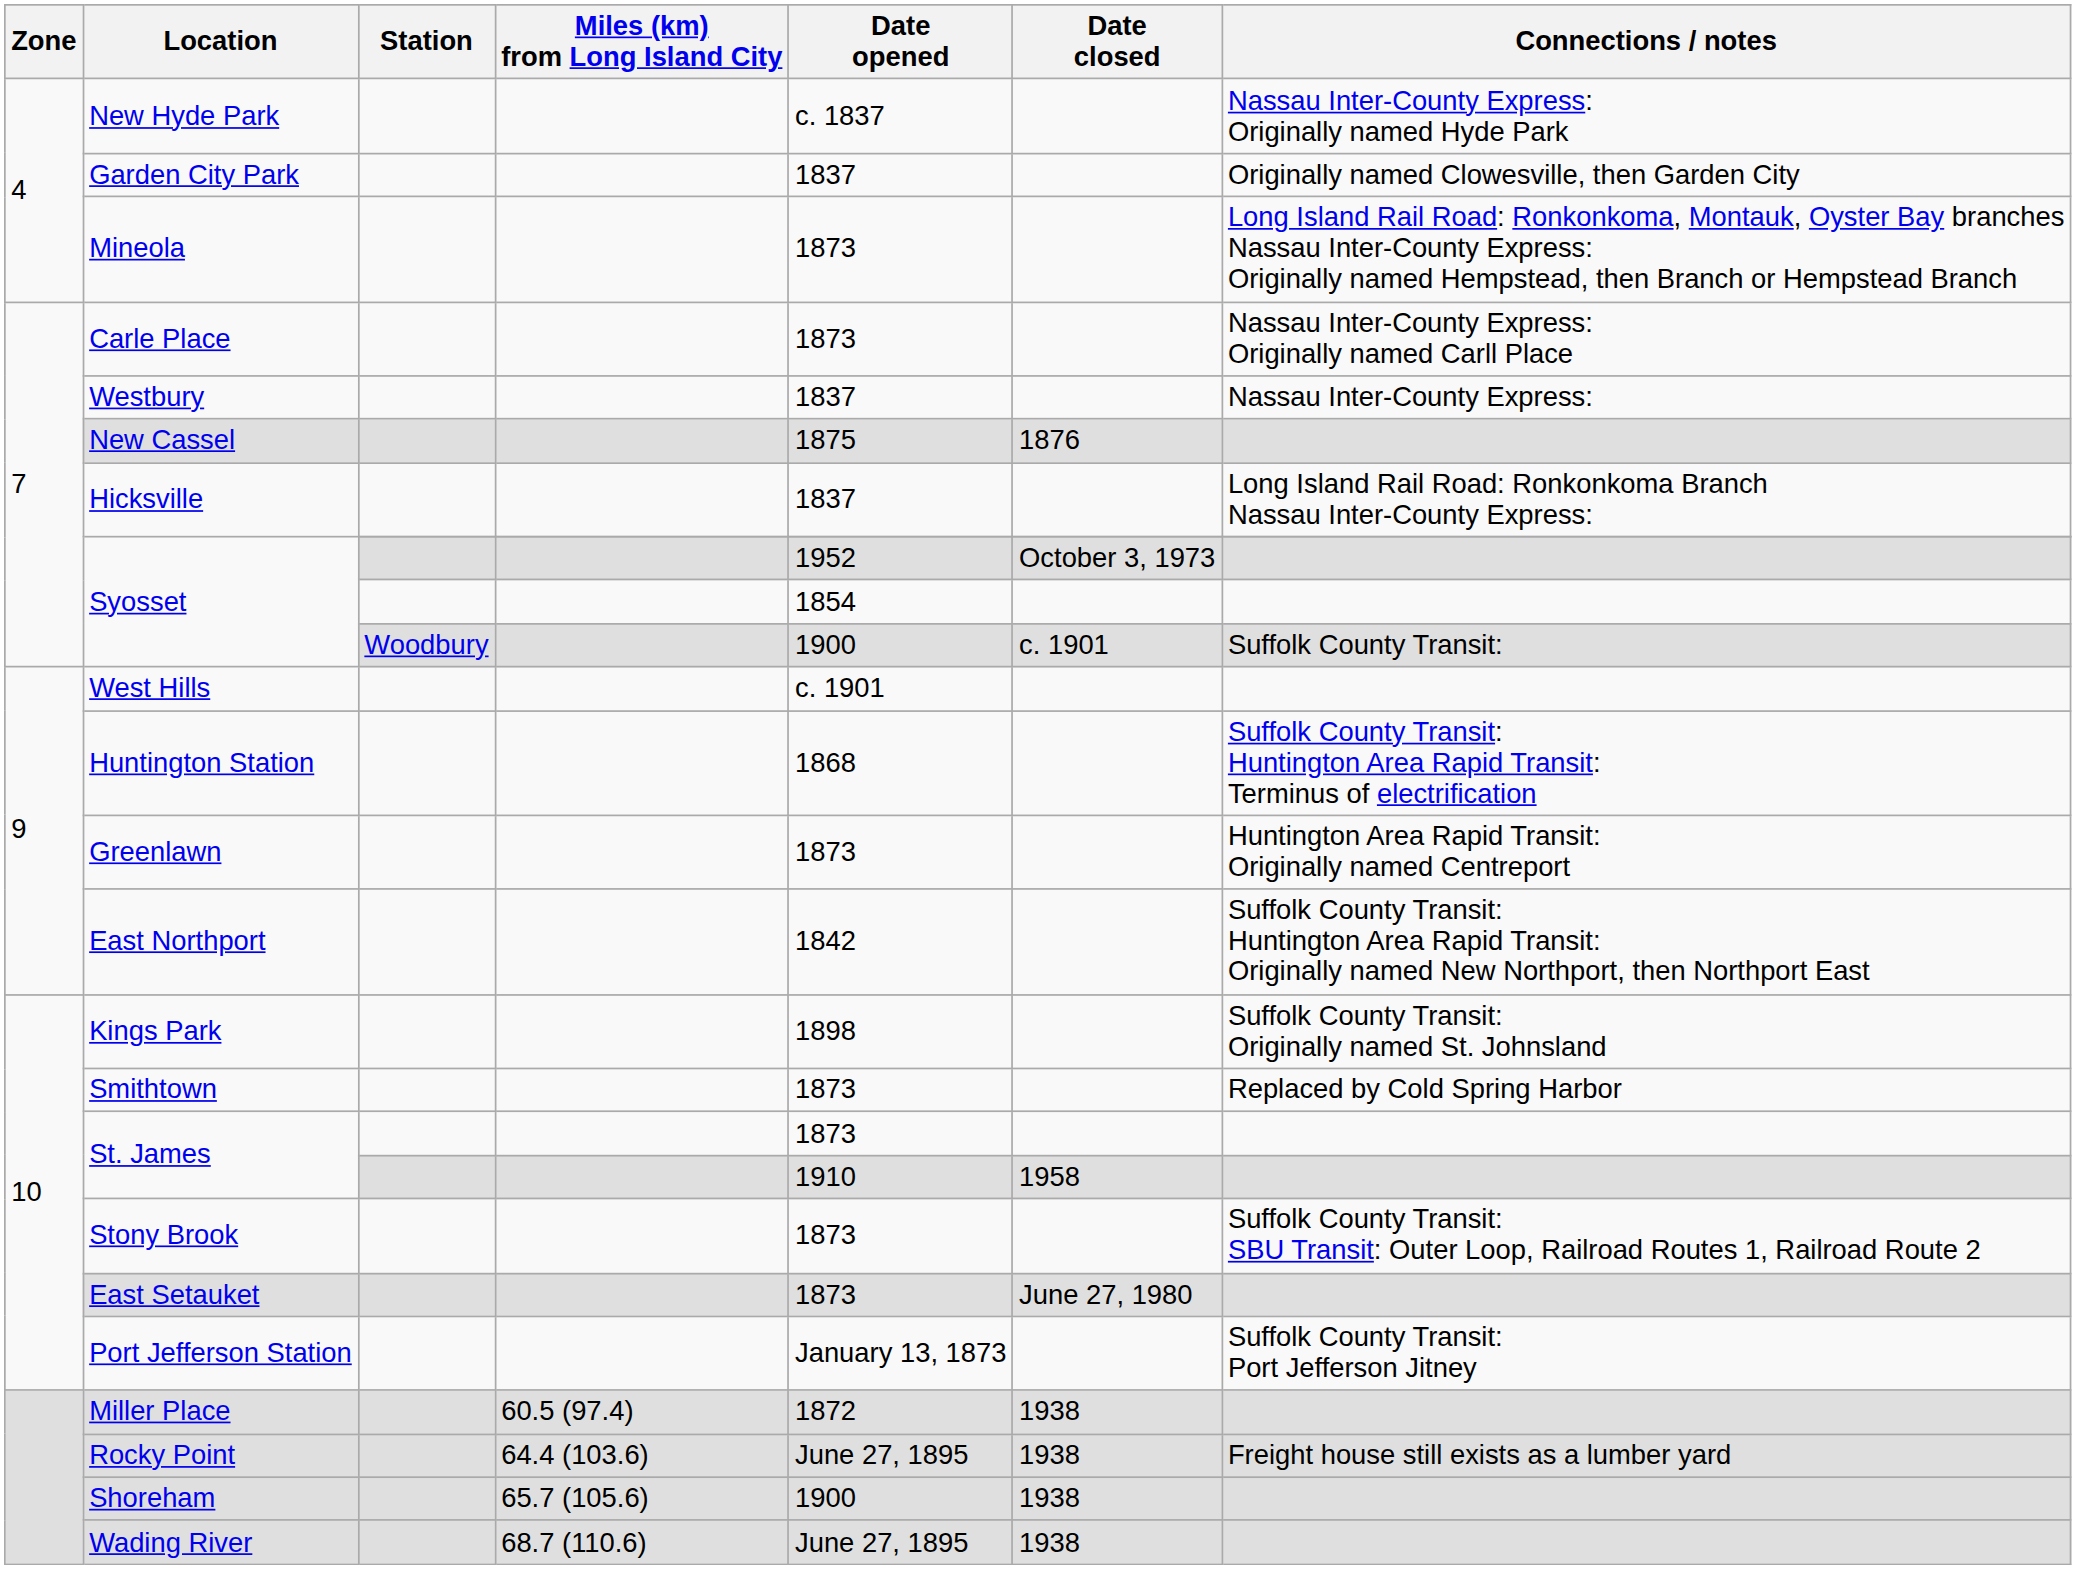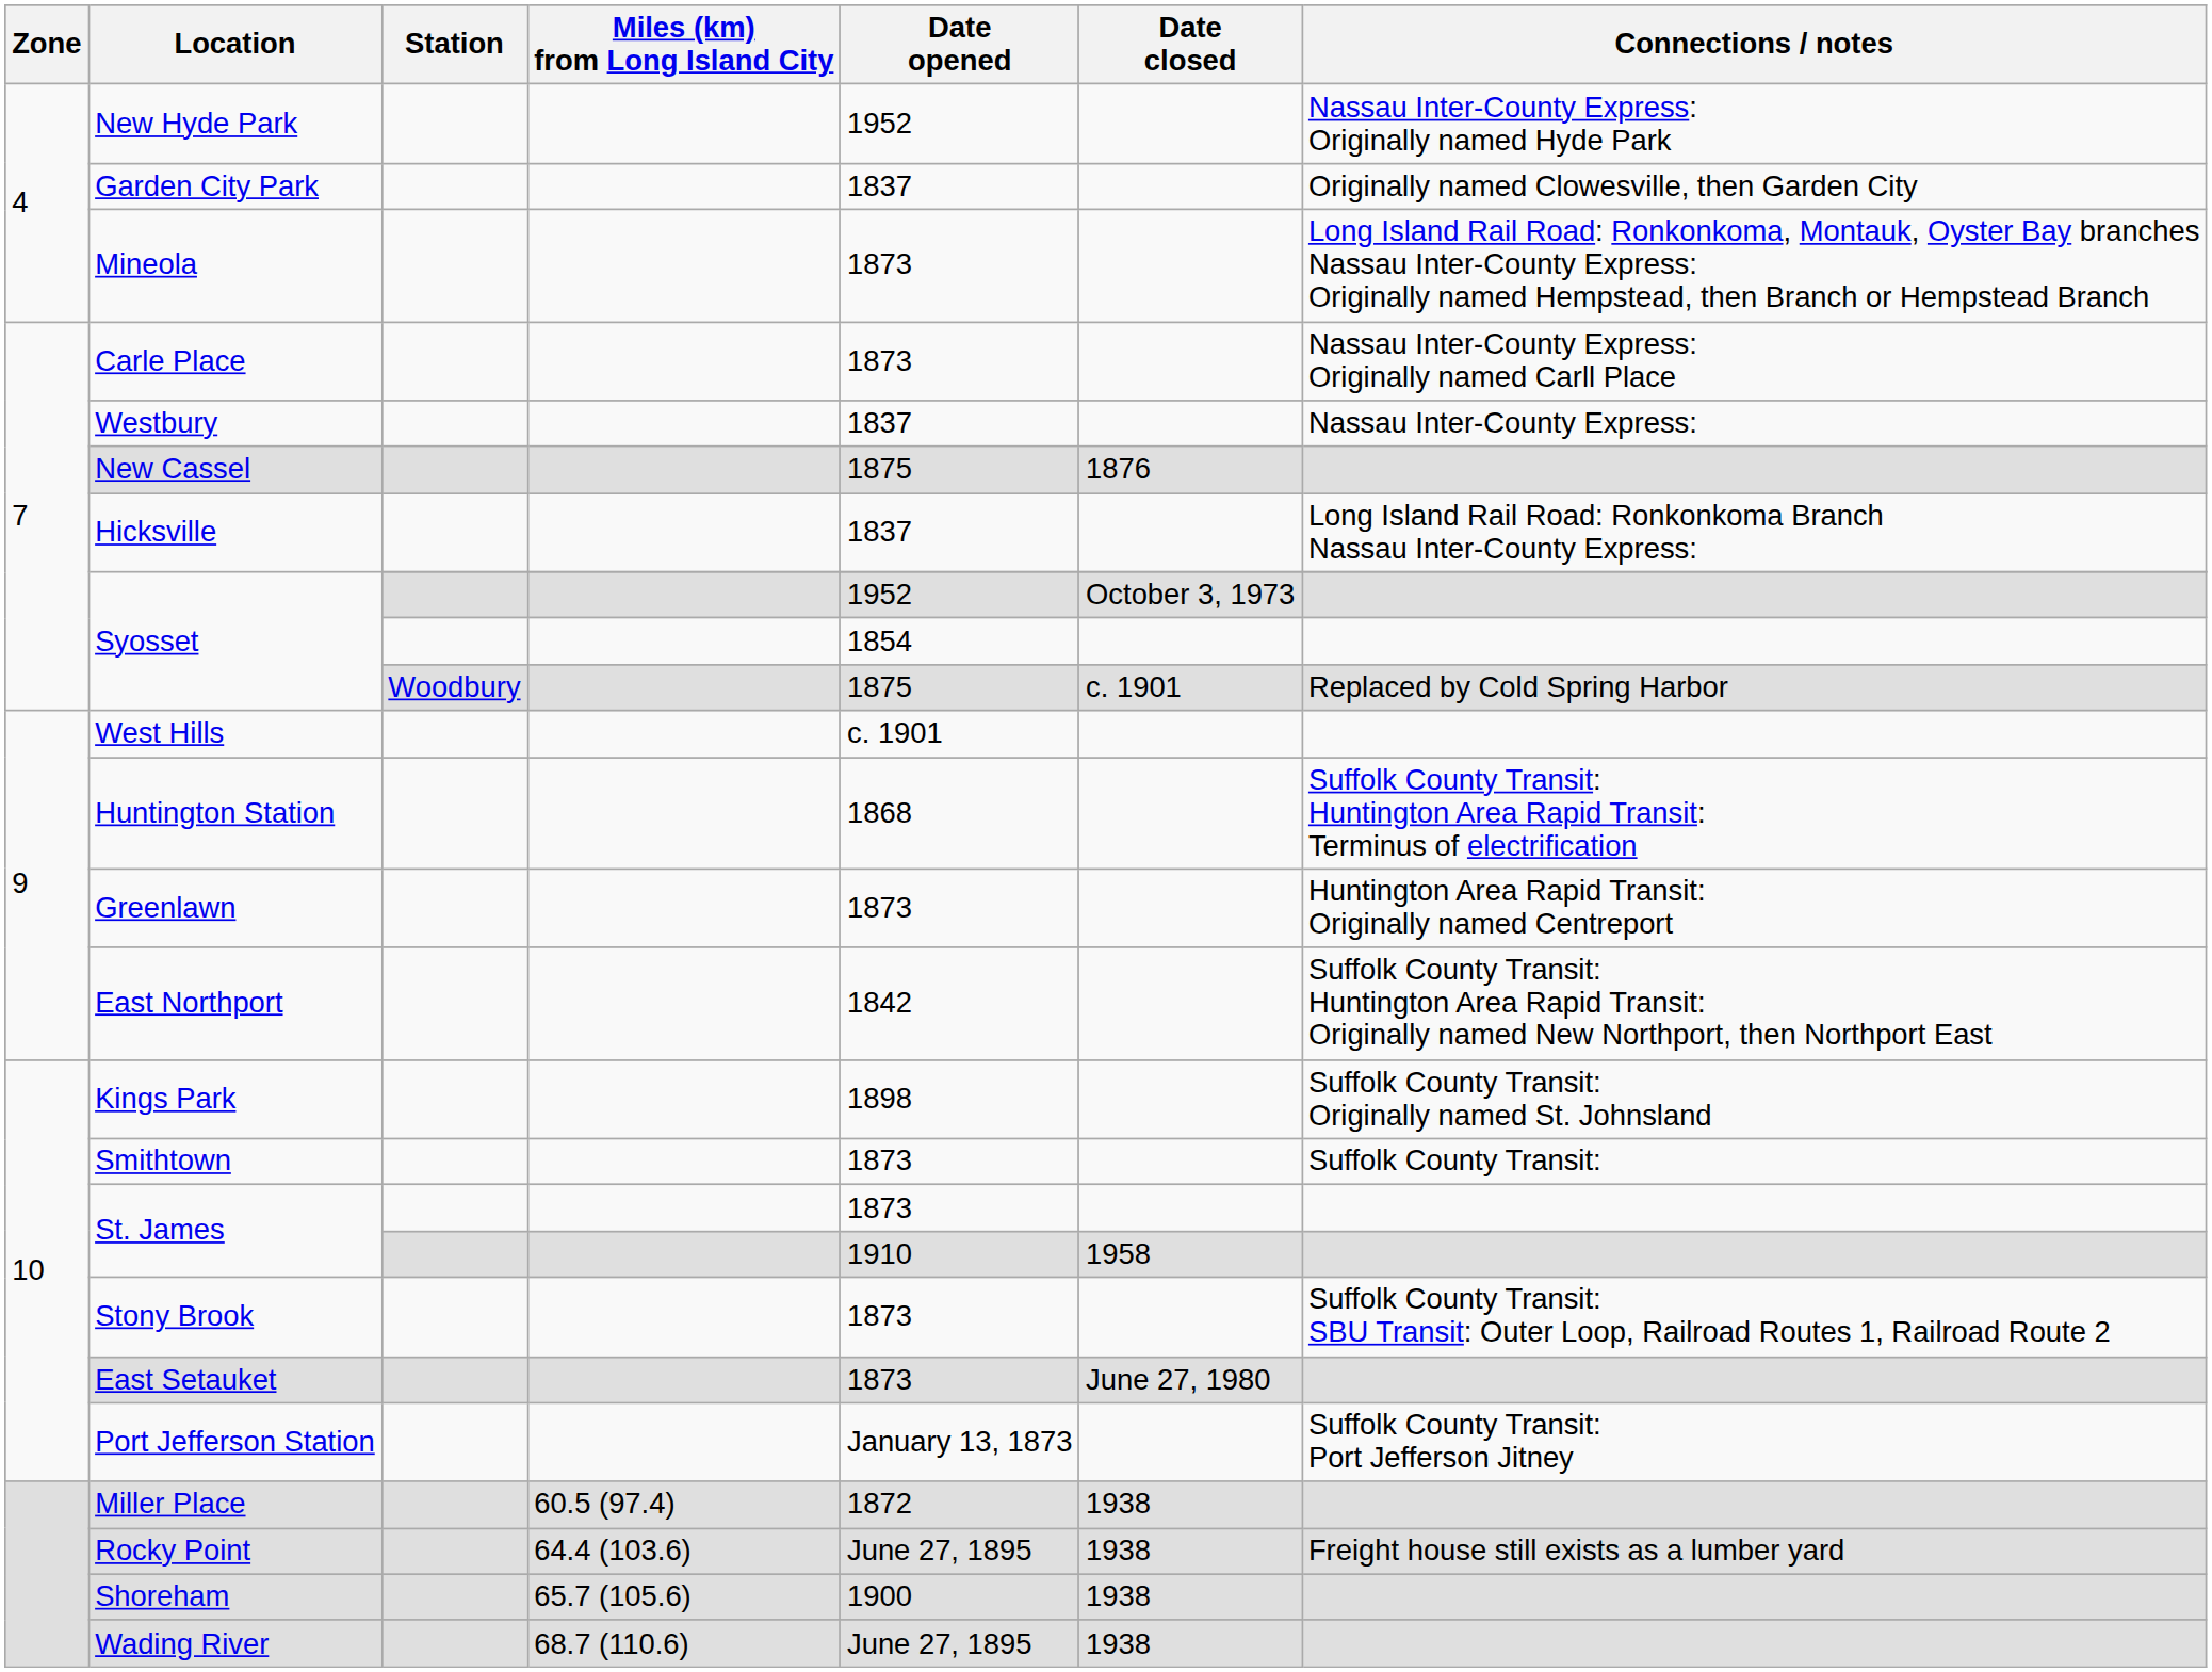New Hyde Park | Date opened: c. 1837 -> 1952
Syosset / Woodbury | Date opened: 1900 -> 1875
Syosset / Woodbury | Connections / notes: Suffolk County Transit: -> Replaced by Cold Spring Harbor
Smithtown | Connections / notes: Replaced by Cold Spring Harbor -> Suffolk County Transit:
